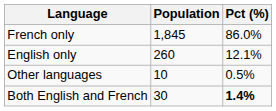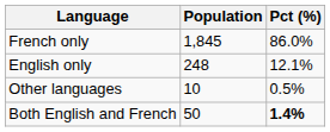English only | Population: 260 -> 248
Both English and French | Population: 30 -> 50
